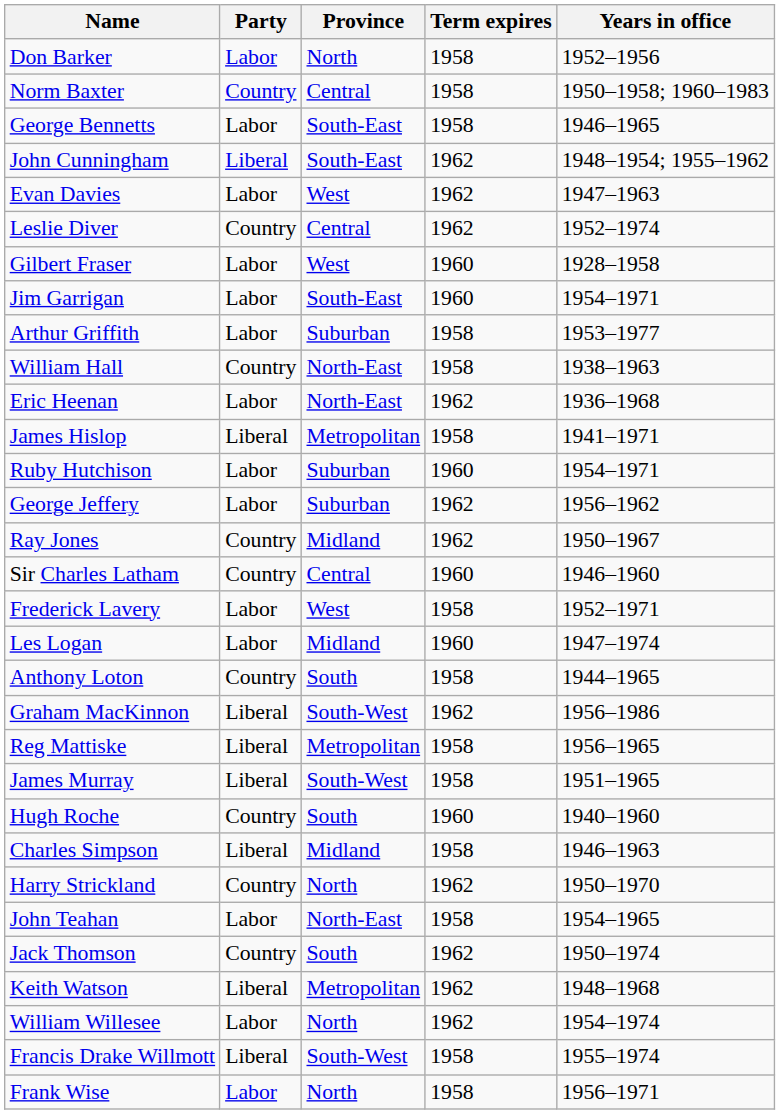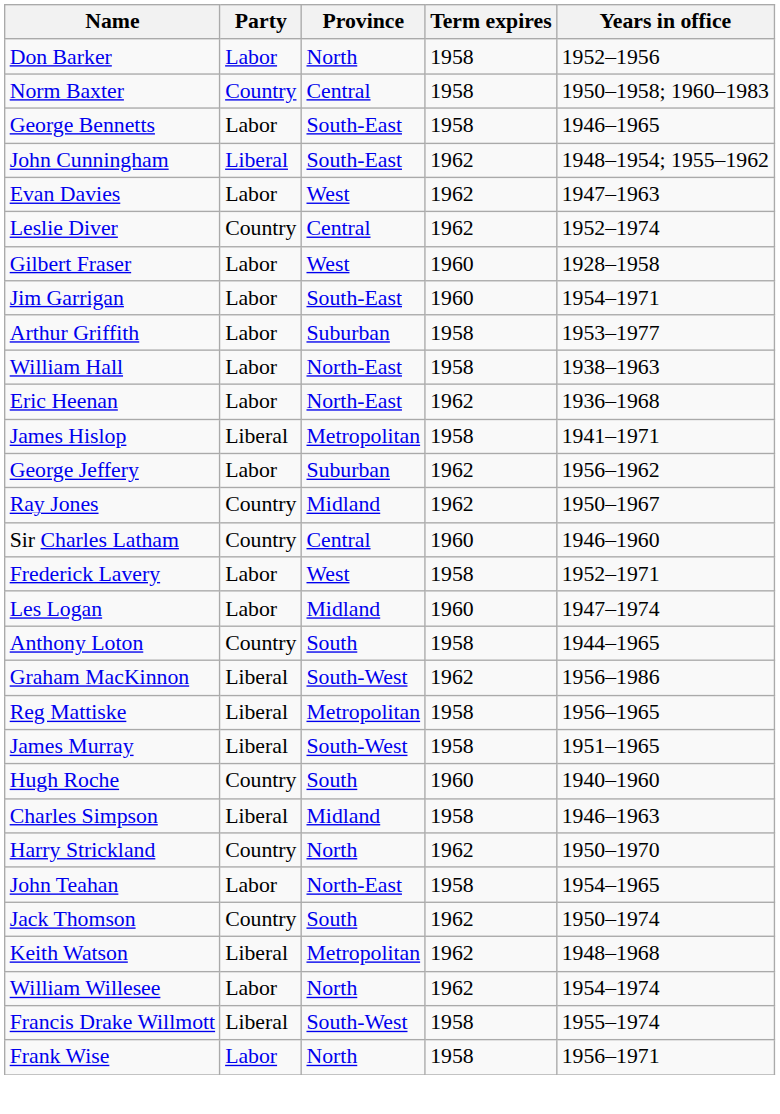William Hall | Party: Country -> Labor
- row: Ruby Hutchison | Labor | Suburban | 1960 | 1954–1971
